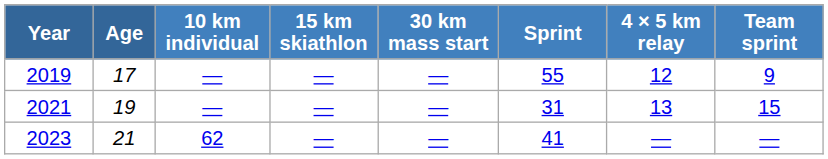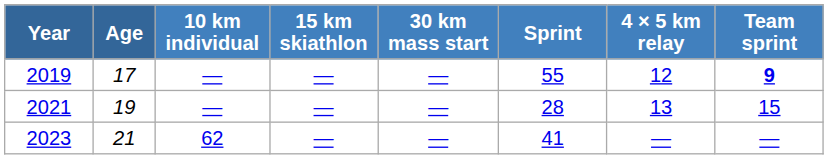2019 | Team sprint: normal -> bold
2021 | Sprint: 31 -> 28
